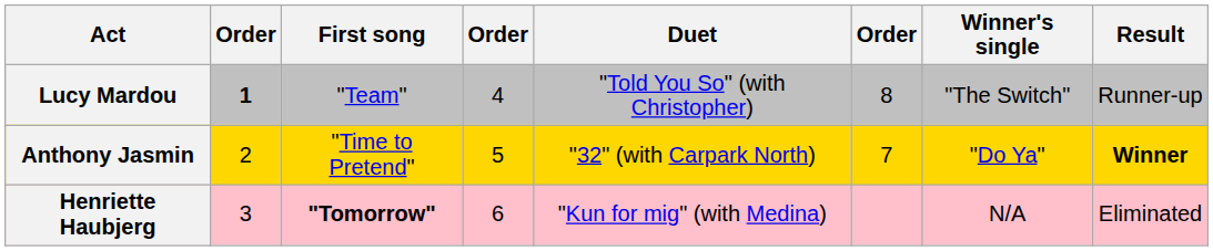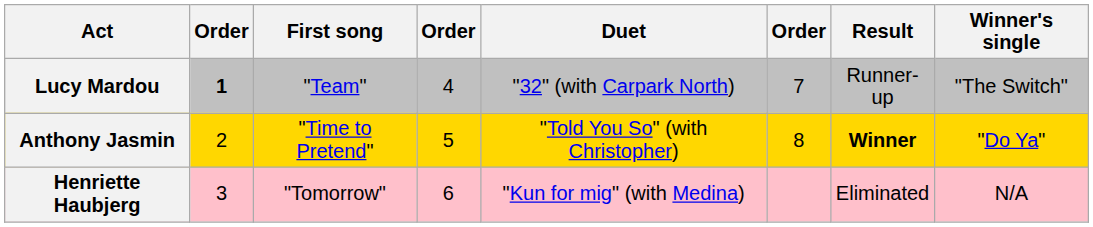columns swapped: Winner's single <-> Result
Lucy Mardou | Duet: "Told You So" (with Christopher) -> "32" (with Carpark North)
Lucy Mardou | column 6: 8 -> 7
Anthony Jasmin | Duet: "32" (with Carpark North) -> "Told You So" (with Christopher)
Anthony Jasmin | column 6: 7 -> 8
Henriette Haubjerg | First song: bold -> normal
